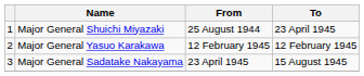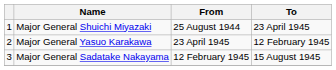Major General Yasuo Karakawa | From: 12 February 1945 -> 23 April 1945
Major General Sadatake Nakayama | From: 23 April 1945 -> 12 February 1945
